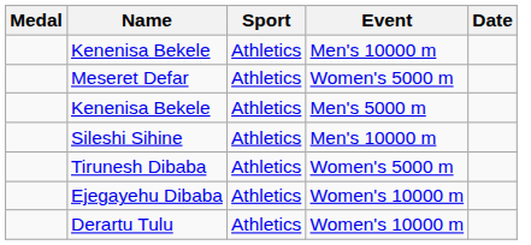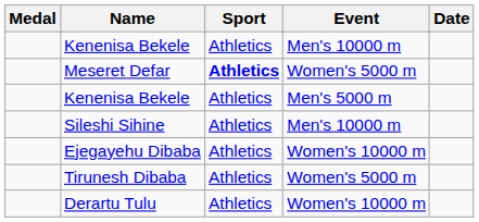Meseret Defar | Sport: normal -> bold
rows swapped: Ejegayehu Dibaba <-> Tirunesh Dibaba
